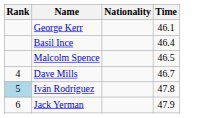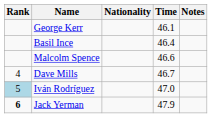+ column: Notes
Malcolm Spence | Time: 46.5 -> 46.6
Iván Rodríguez | Time: 47.8 -> 47.0
Jack Yerman | Rank: normal -> bold
